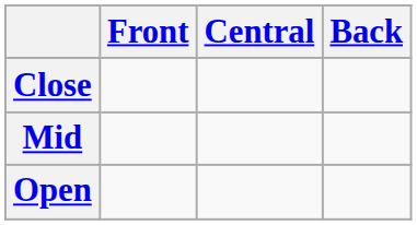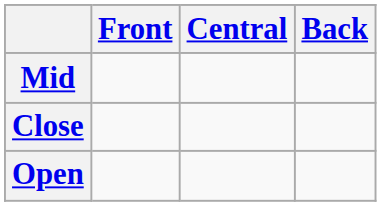rows swapped: Close <-> Mid
